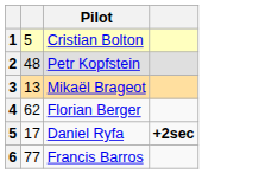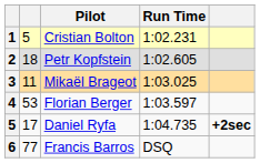+ column: Run Time | 1:02.231 | 1:02.605 | 1:03.025 | 1:03.597 | 1:04.735 | DSQ
Petr Kopfstein | column 2: 48 -> 18
Mikaël Brageot | column 2: 13 -> 11
Florian Berger | column 2: 62 -> 53
